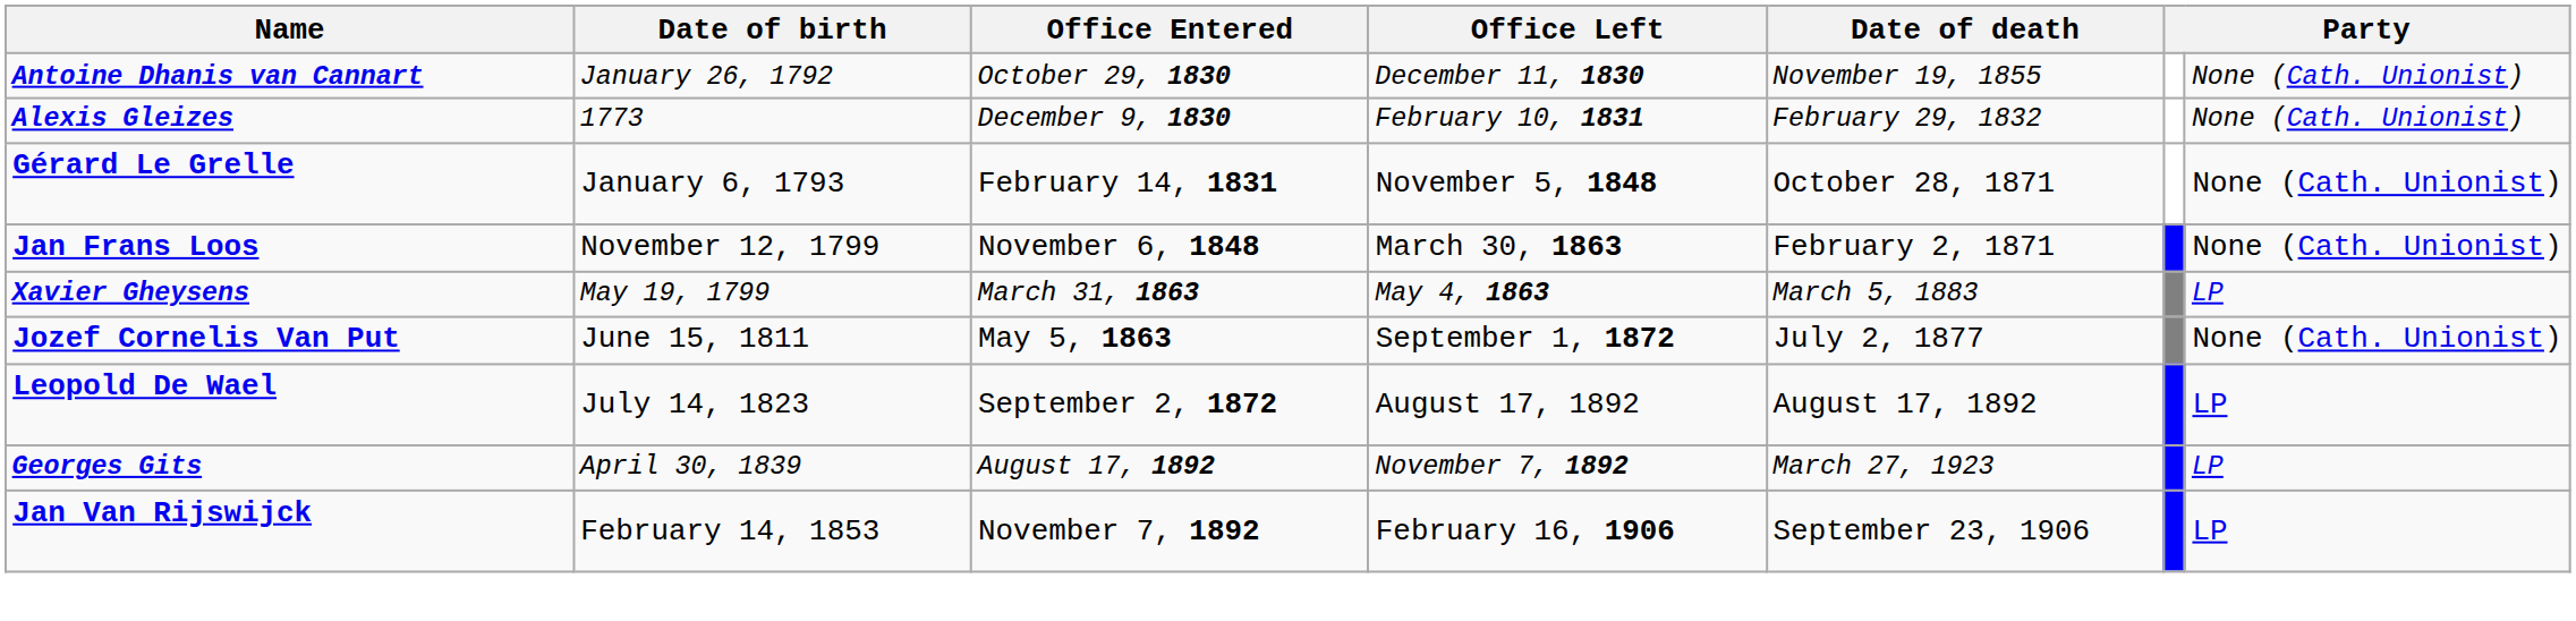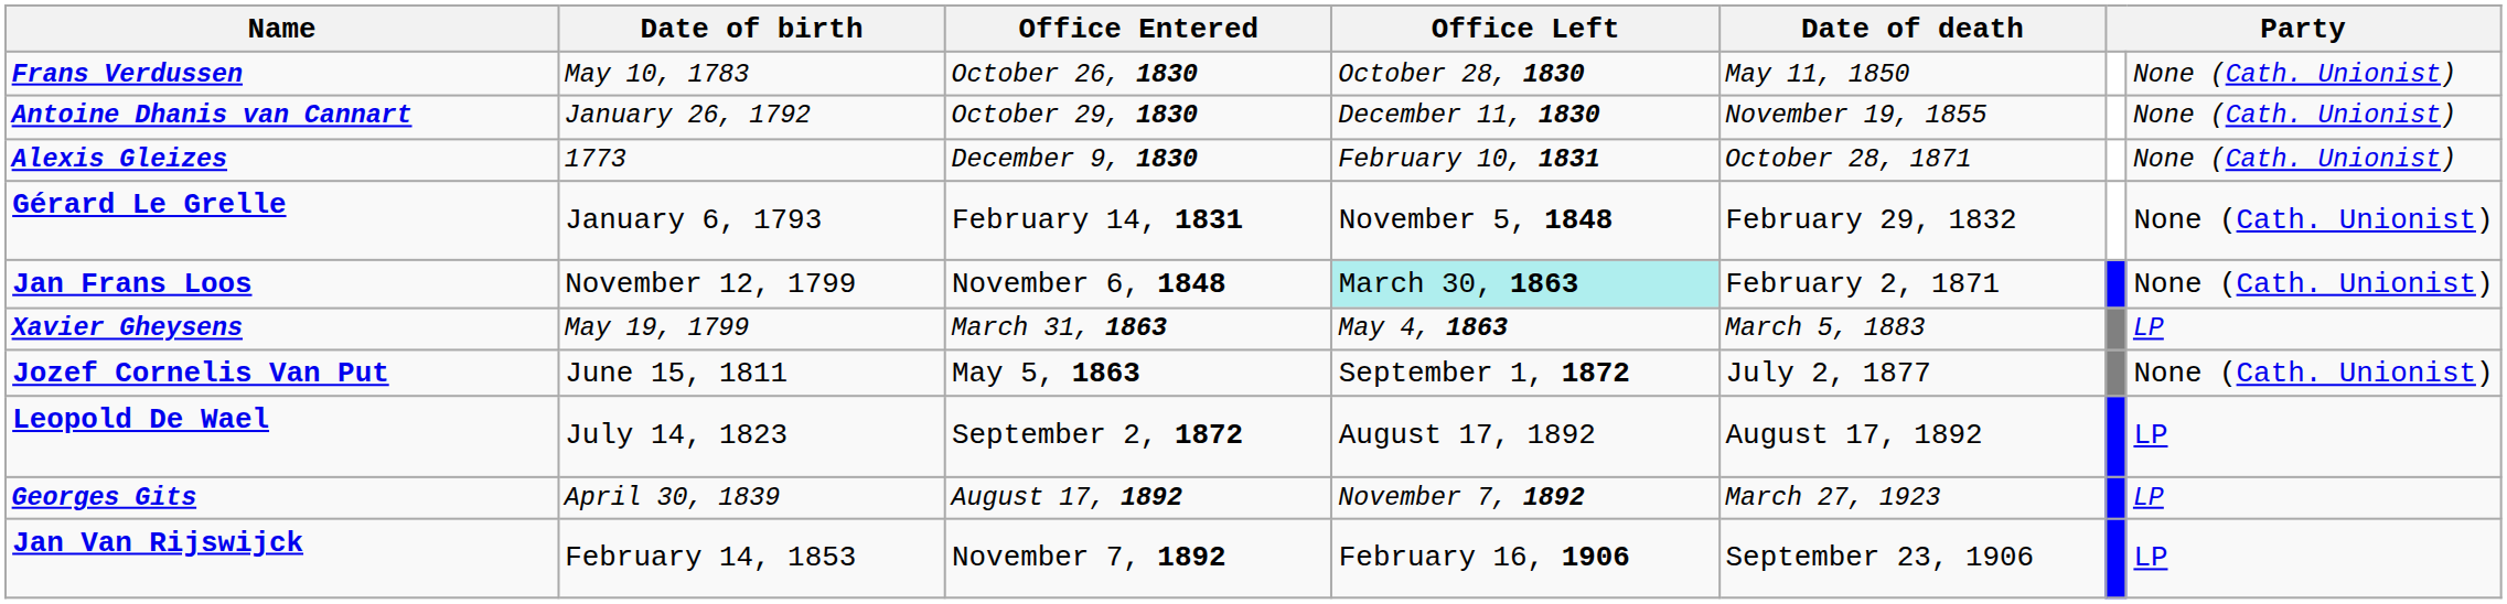+ row: Frans Verdussen | May 10, 1783 | October 26, 1830 | October 28, 1830 | May 11, 1850 | None (Cath. Unionist)
Alexis Gleizes | Date of death: February 29, 1832 -> October 28, 1871
Gérard Le Grelle | Date of death: October 28, 1871 -> February 29, 1832
Jan Frans Loos | Office Left: no background -> paleturquoise background
